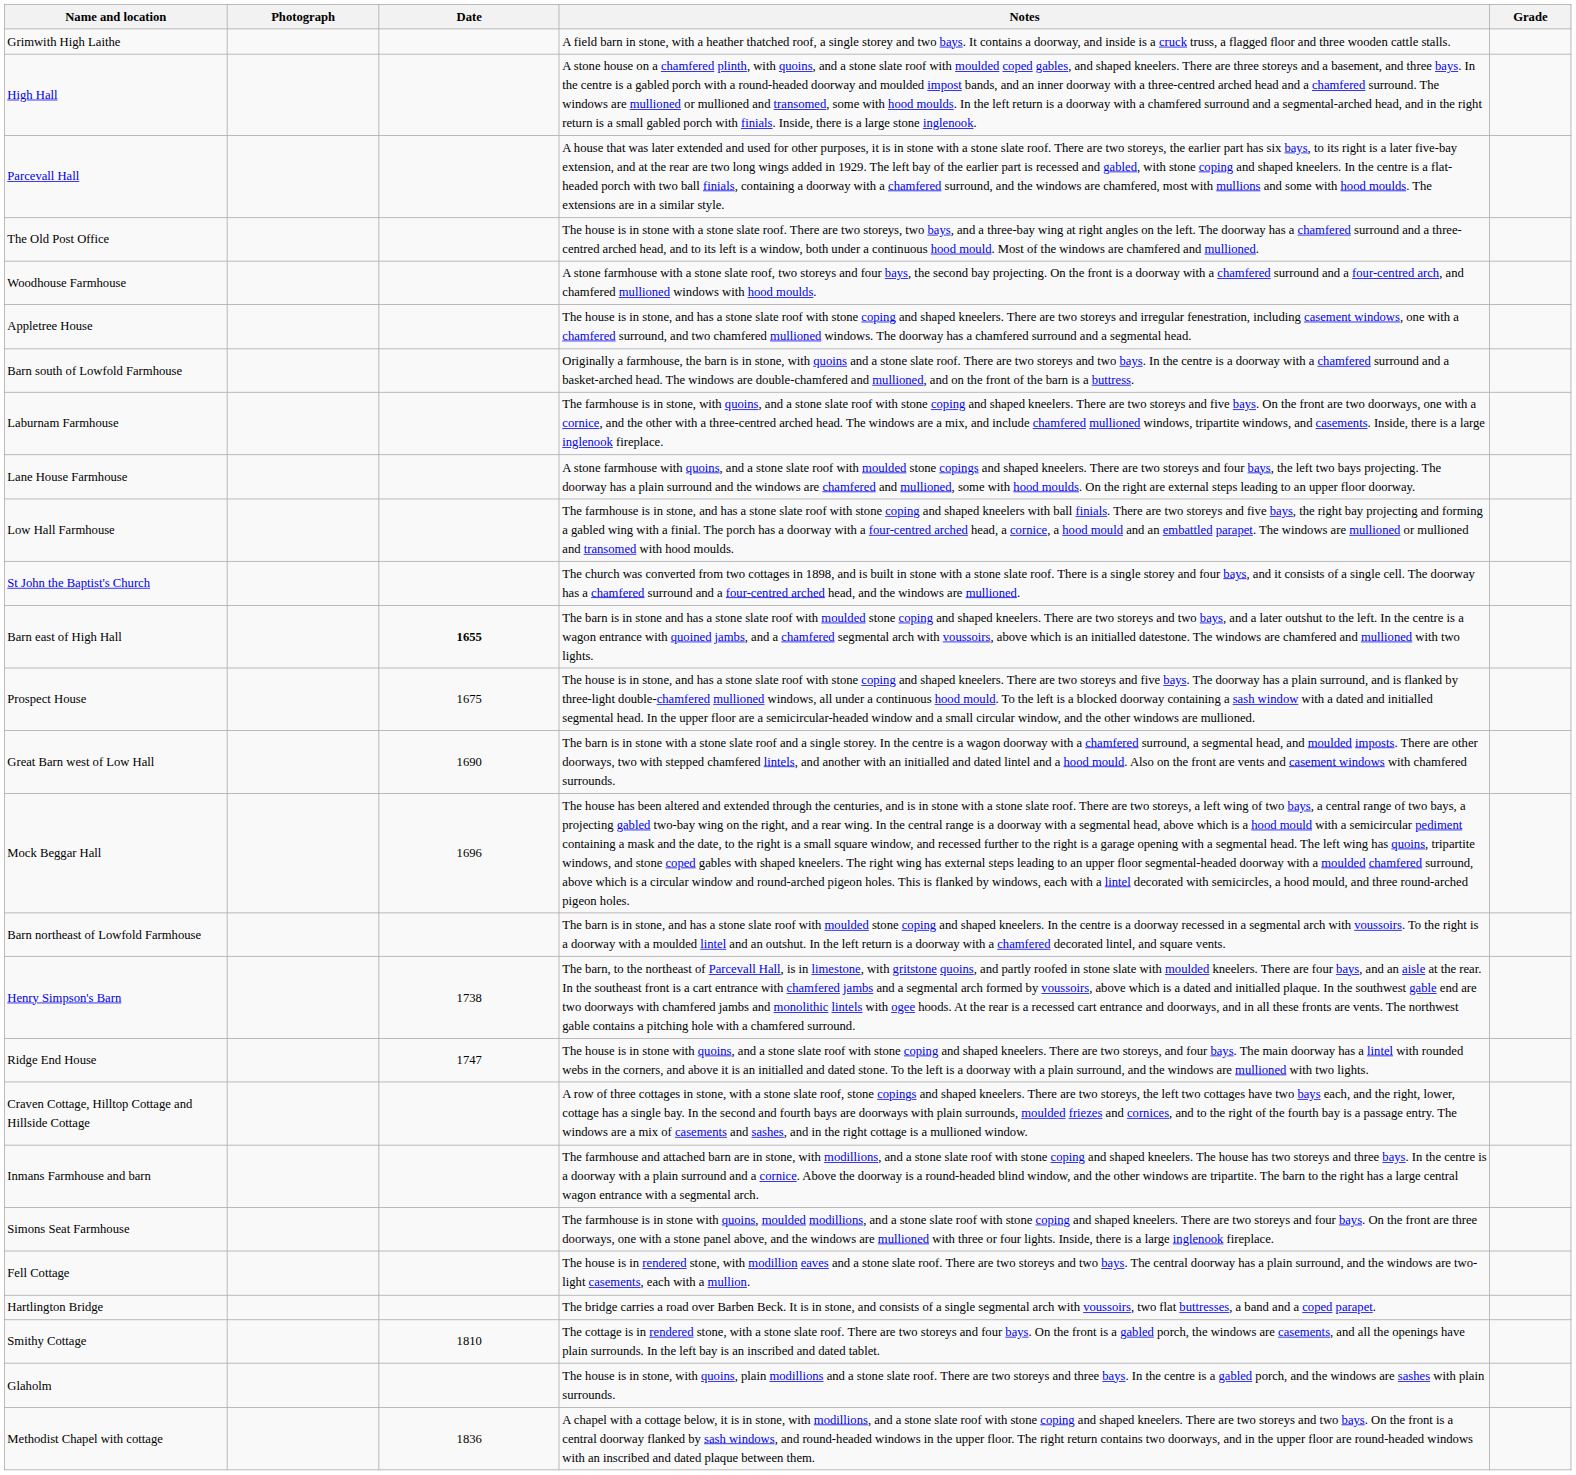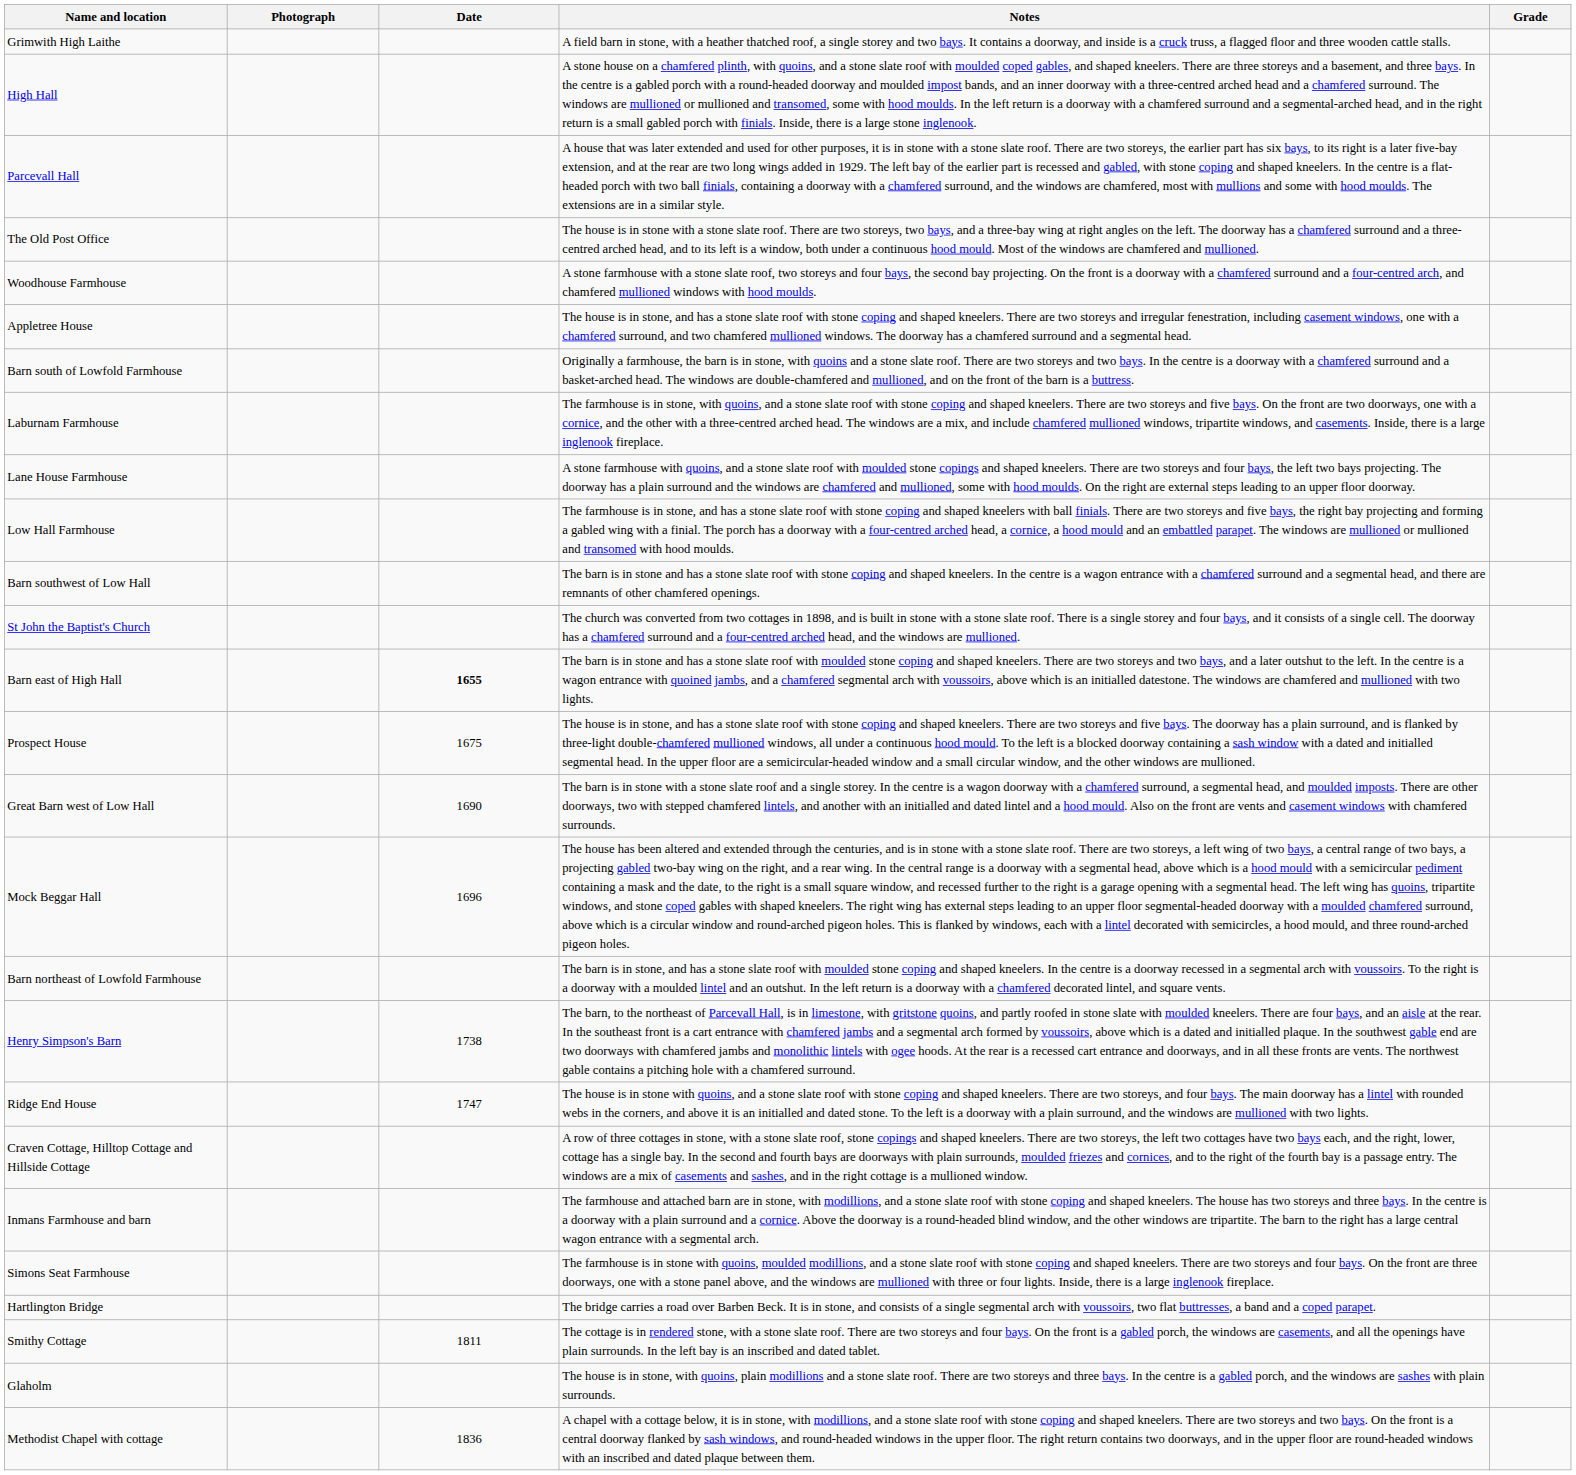+ row: Barn southwest of Low Hall | The barn is in stone and has a stone slate roof with stone coping and shaped kneelers. In the centre is a wagon entrance with a chamfered surround and a segmental head, and there are remnants of other chamfered openings.
- row: Fell Cottage | The house is in rendered stone, with modillion eaves and a stone slate roof. There are two storeys and two bays. The central doorway has a plain surround, and the windows are two-light casements, each with a mullion.
Smithy Cottage | Date: 1810 -> 1811
